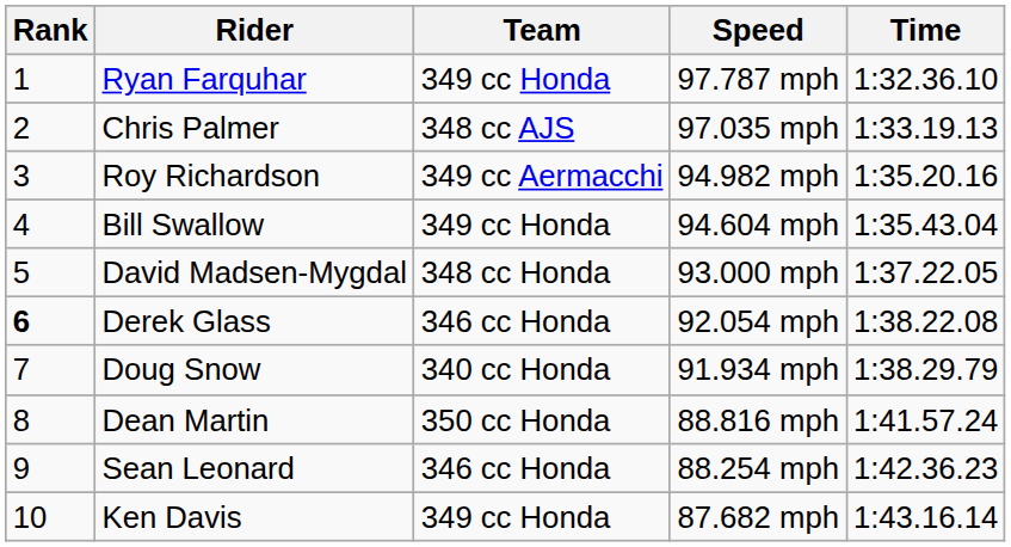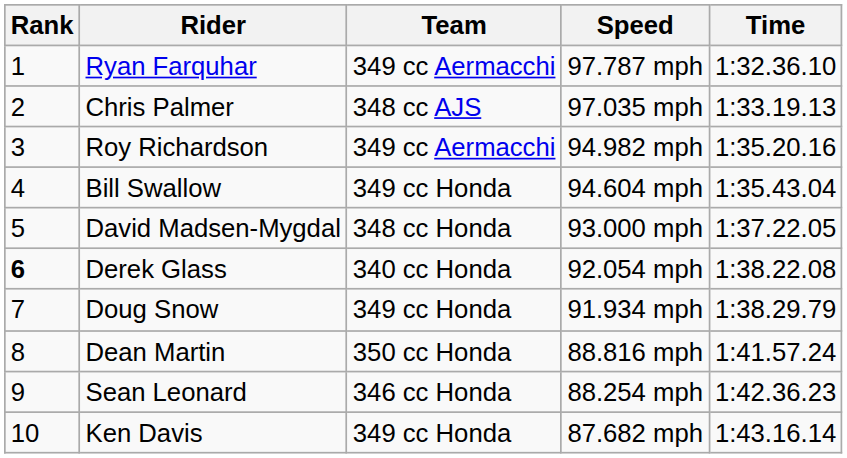Ryan Farquhar | Team: 349 cc Honda -> 349 cc Aermacchi
Derek Glass | Team: 346 cc Honda -> 340 cc Honda
Doug Snow | Team: 340 cc Honda -> 349 cc Honda
